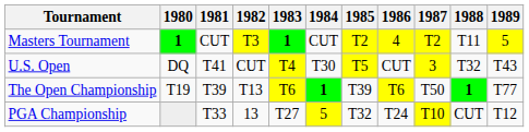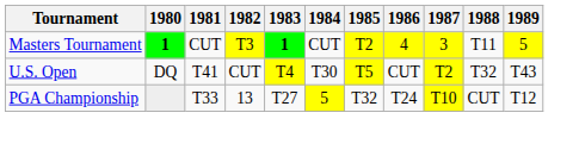Masters Tournament | 1987: T2 -> 3
U.S. Open | 1987: 3 -> T2
- row: The Open Championship | T19 | T39 | T13 | T6 | 1 | T39 | T6 | T50 | 1 | T77
